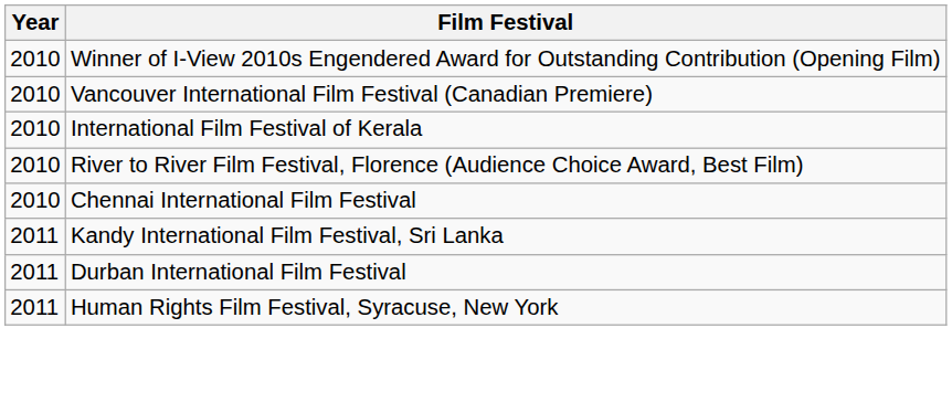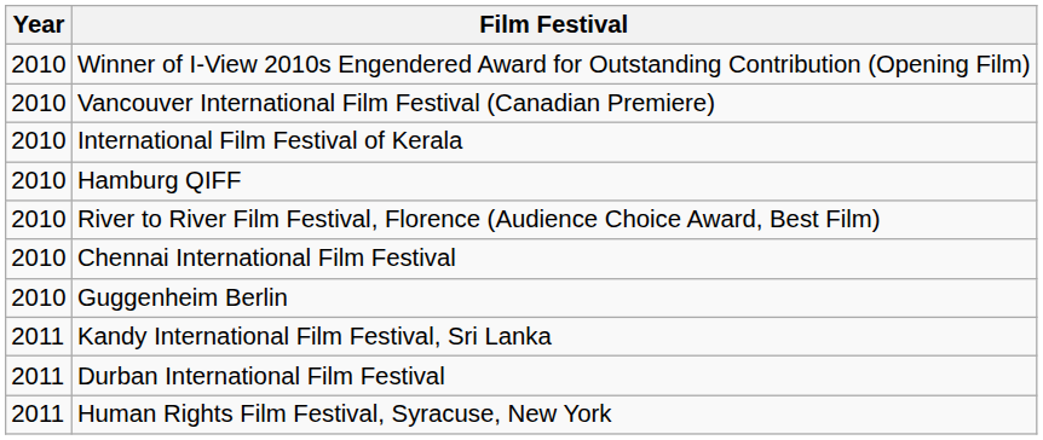+ row: 2010 | Hamburg QIFF
+ row: 2010 | Guggenheim Berlin
